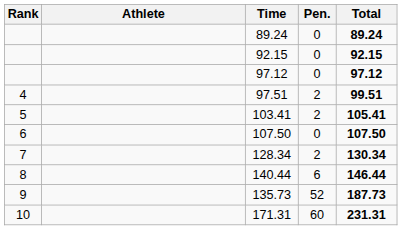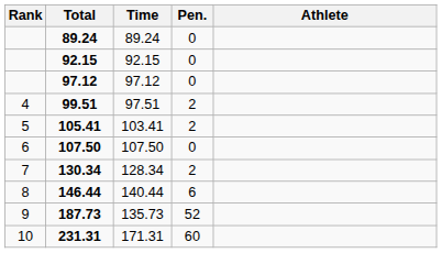columns swapped: Athlete <-> Total
